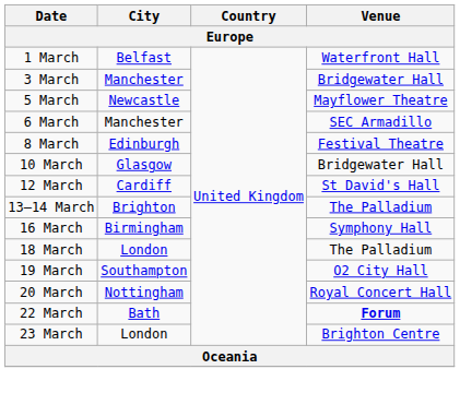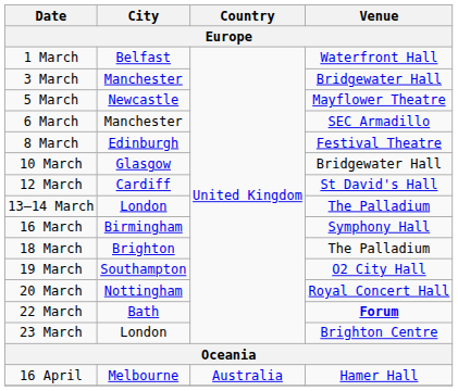13–14 March | City: Brighton -> London
18 March | City: London -> Brighton
+ row: 16 April | Melbourne | Australia | Hamer Hall
